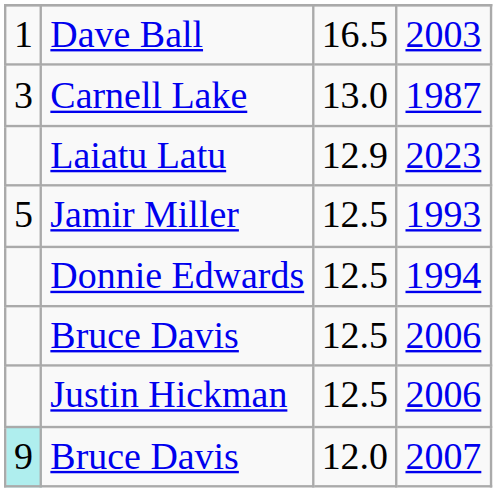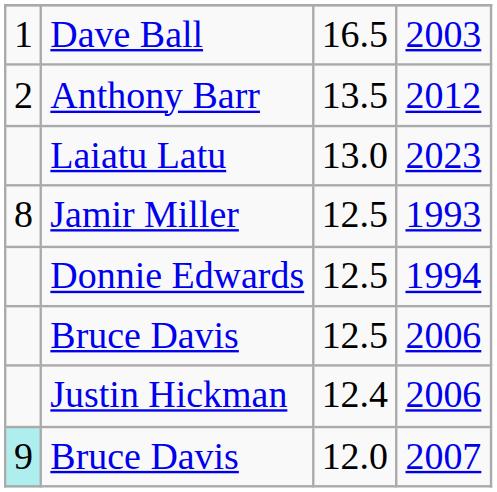+ row: 2 | Anthony Barr | 13.5 | 2012
- row: 3 | Carnell Lake | 13.0 | 1987
Laiatu Latu | column 3: 12.9 -> 13.0
Jamir Miller | column 1: 5 -> 8
Justin Hickman | column 3: 12.5 -> 12.4
